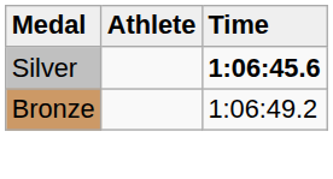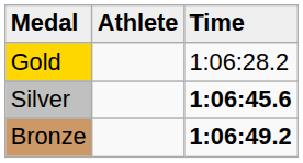+ row: Gold | 1:06:28.2
Bronze | Time: normal -> bold
